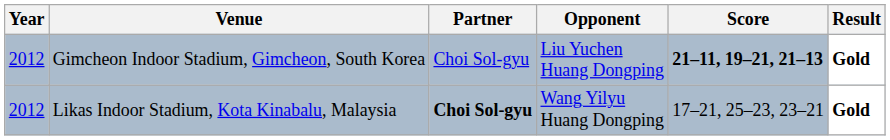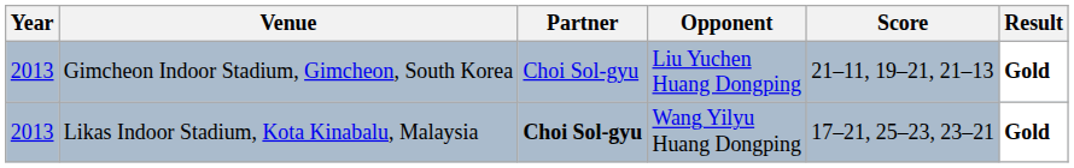Gimcheon Indoor Stadium, Gimcheon, South Korea | Year: 2012 -> 2013
Gimcheon Indoor Stadium, Gimcheon, South Korea | Score: bold -> normal
Likas Indoor Stadium, Kota Kinabalu, Malaysia | Year: 2012 -> 2013
